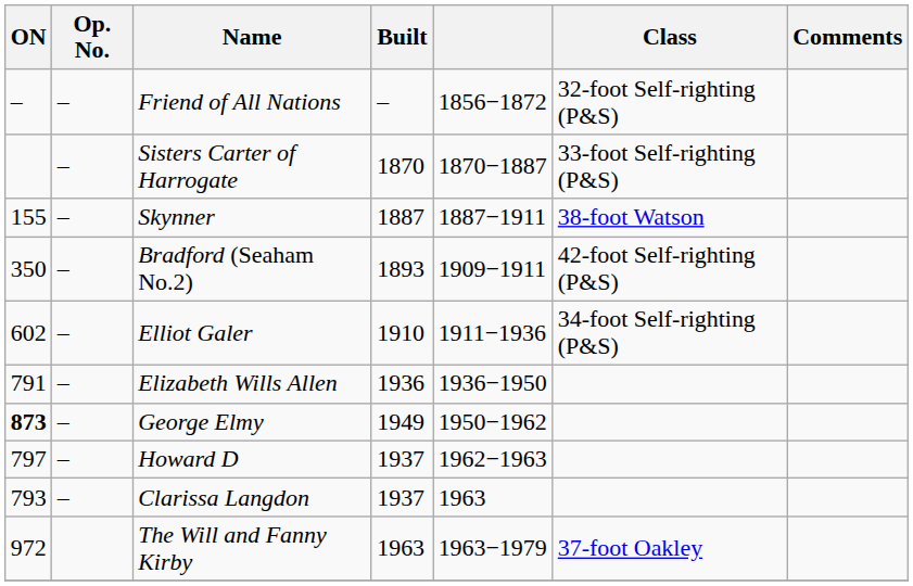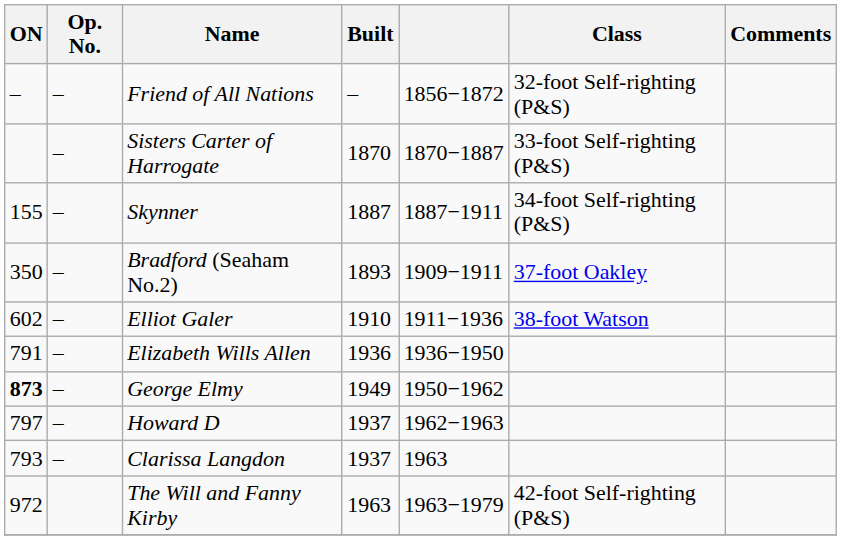Skynner | Class: 38-foot Watson -> 34-foot Self-righting (P&S)
Bradford (Seaham No.2) | Class: 42-foot Self-righting (P&S) -> 37-foot Oakley
Elliot Galer | Class: 34-foot Self-righting (P&S) -> 38-foot Watson
The Will and Fanny Kirby | Class: 37-foot Oakley -> 42-foot Self-righting (P&S)
